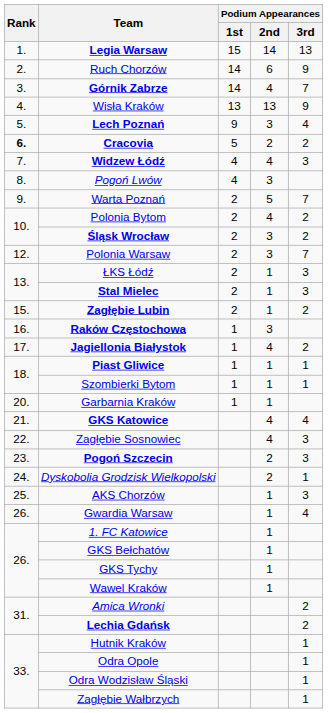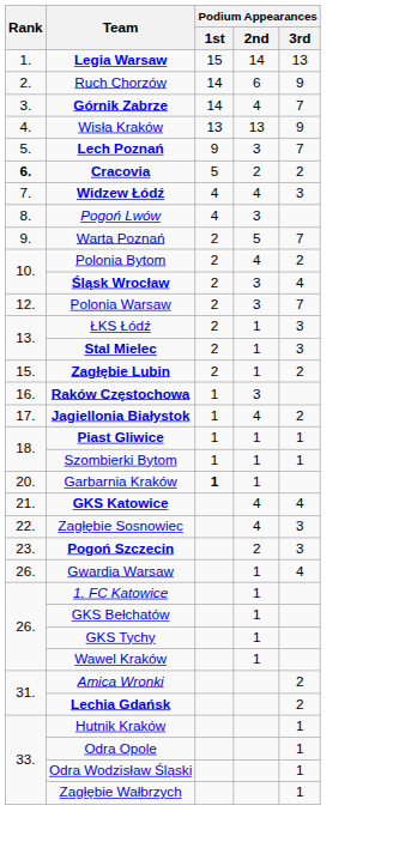Lech Poznań | Podium Appearances / 3rd: 4 -> 7
Śląsk Wrocław | Podium Appearances / 3rd: 2 -> 4
Garbarnia Kraków | Podium Appearances / 1st: normal -> bold
- row: 24. | Dyskobolia Grodzisk Wielkopolski | 2 | 1
- row: 25. | AKS Chorzów | 1 | 3
